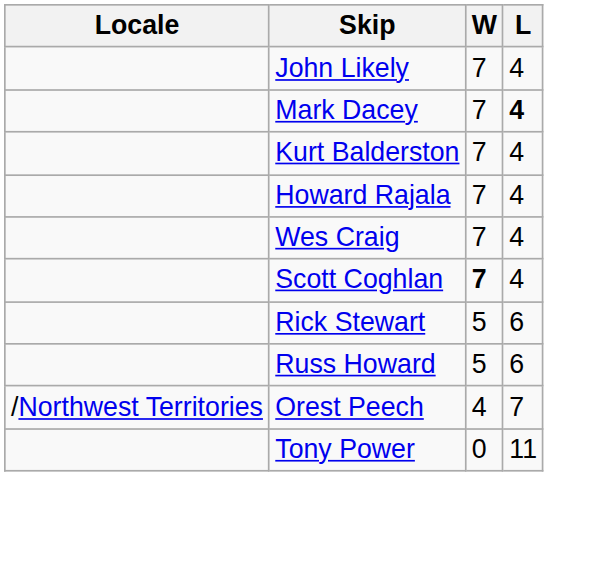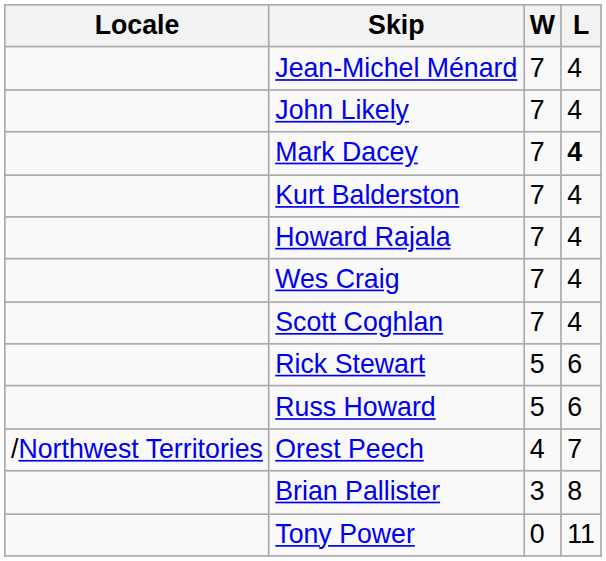+ row: Jean-Michel Ménard | 7 | 4
Scott Coghlan | W: bold -> normal
+ row: Brian Pallister | 3 | 8
